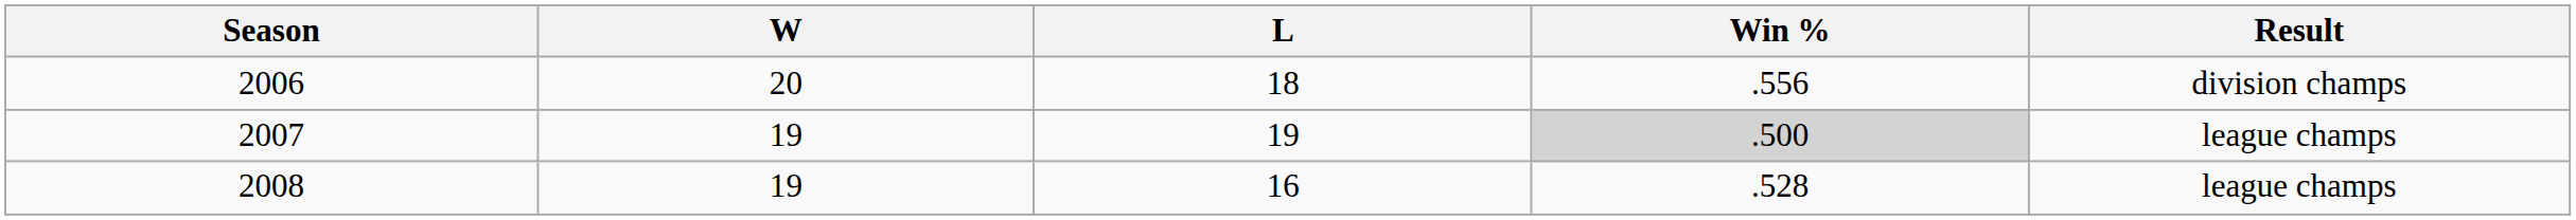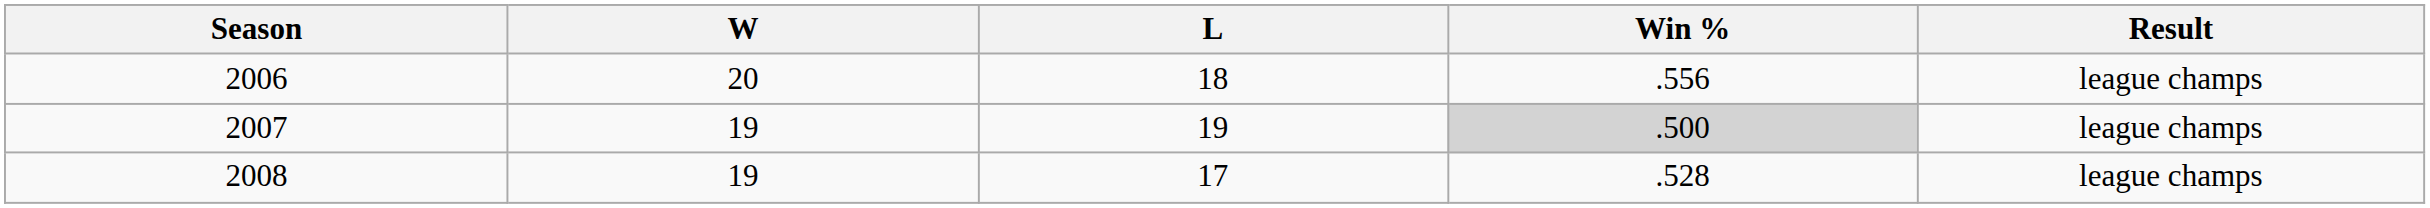2006 | Result: division champs -> league champs
2008 | L: 16 -> 17
